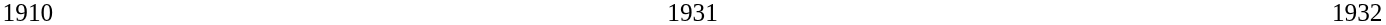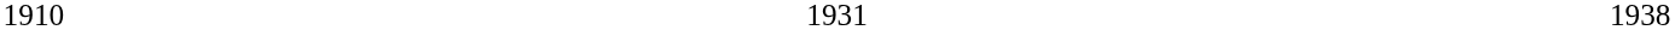1910 | column 3: 1932 -> 1938
